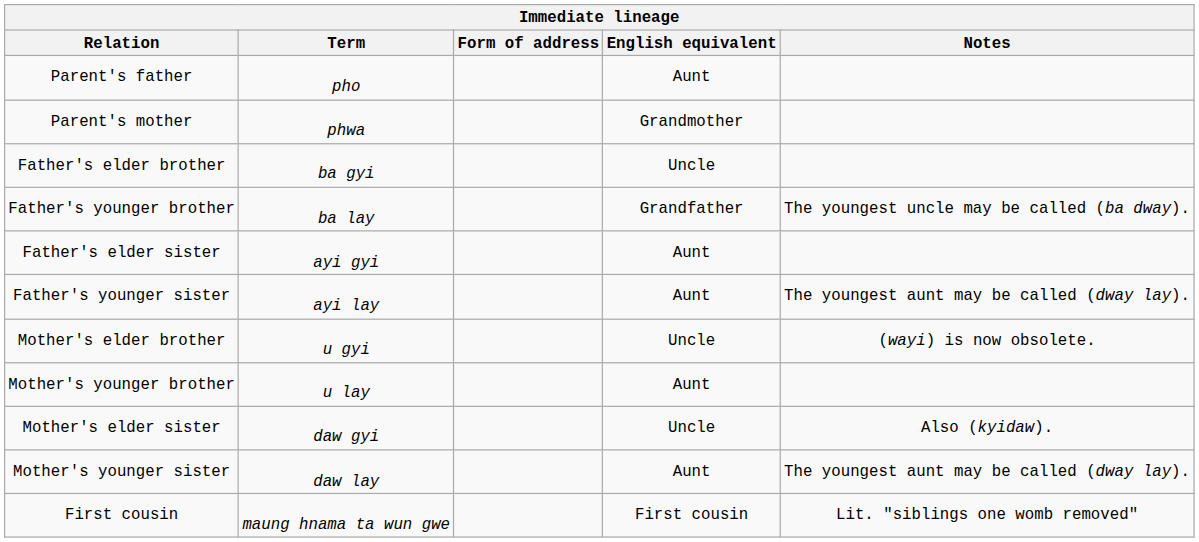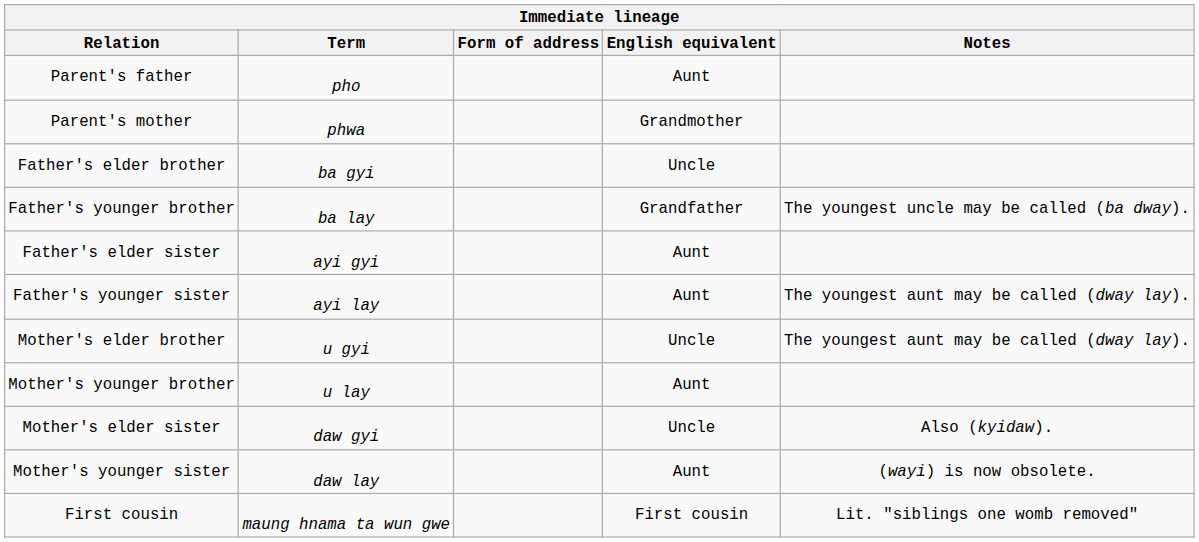Mother's elder brother | Notes: (wayi) is now obsolete. -> The youngest aunt may be called (dway lay).
Mother's younger sister | Notes: The youngest aunt may be called (dway lay). -> (wayi) is now obsolete.
